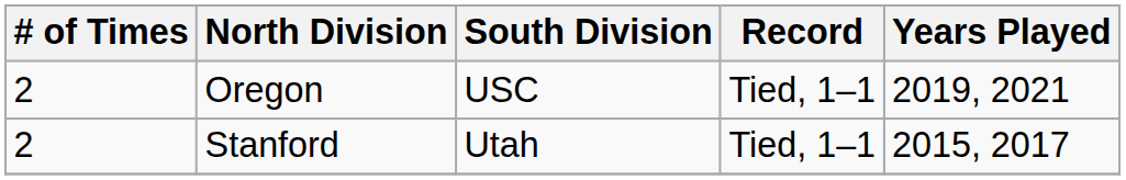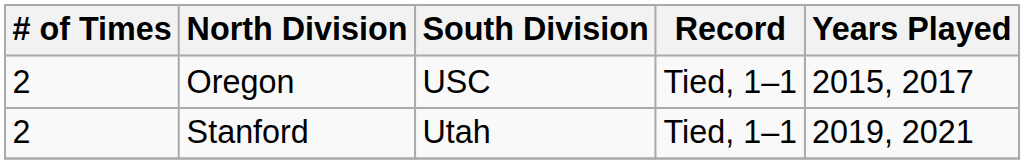Oregon | Years Played: 2019, 2021 -> 2015, 2017
Stanford | Years Played: 2015, 2017 -> 2019, 2021
